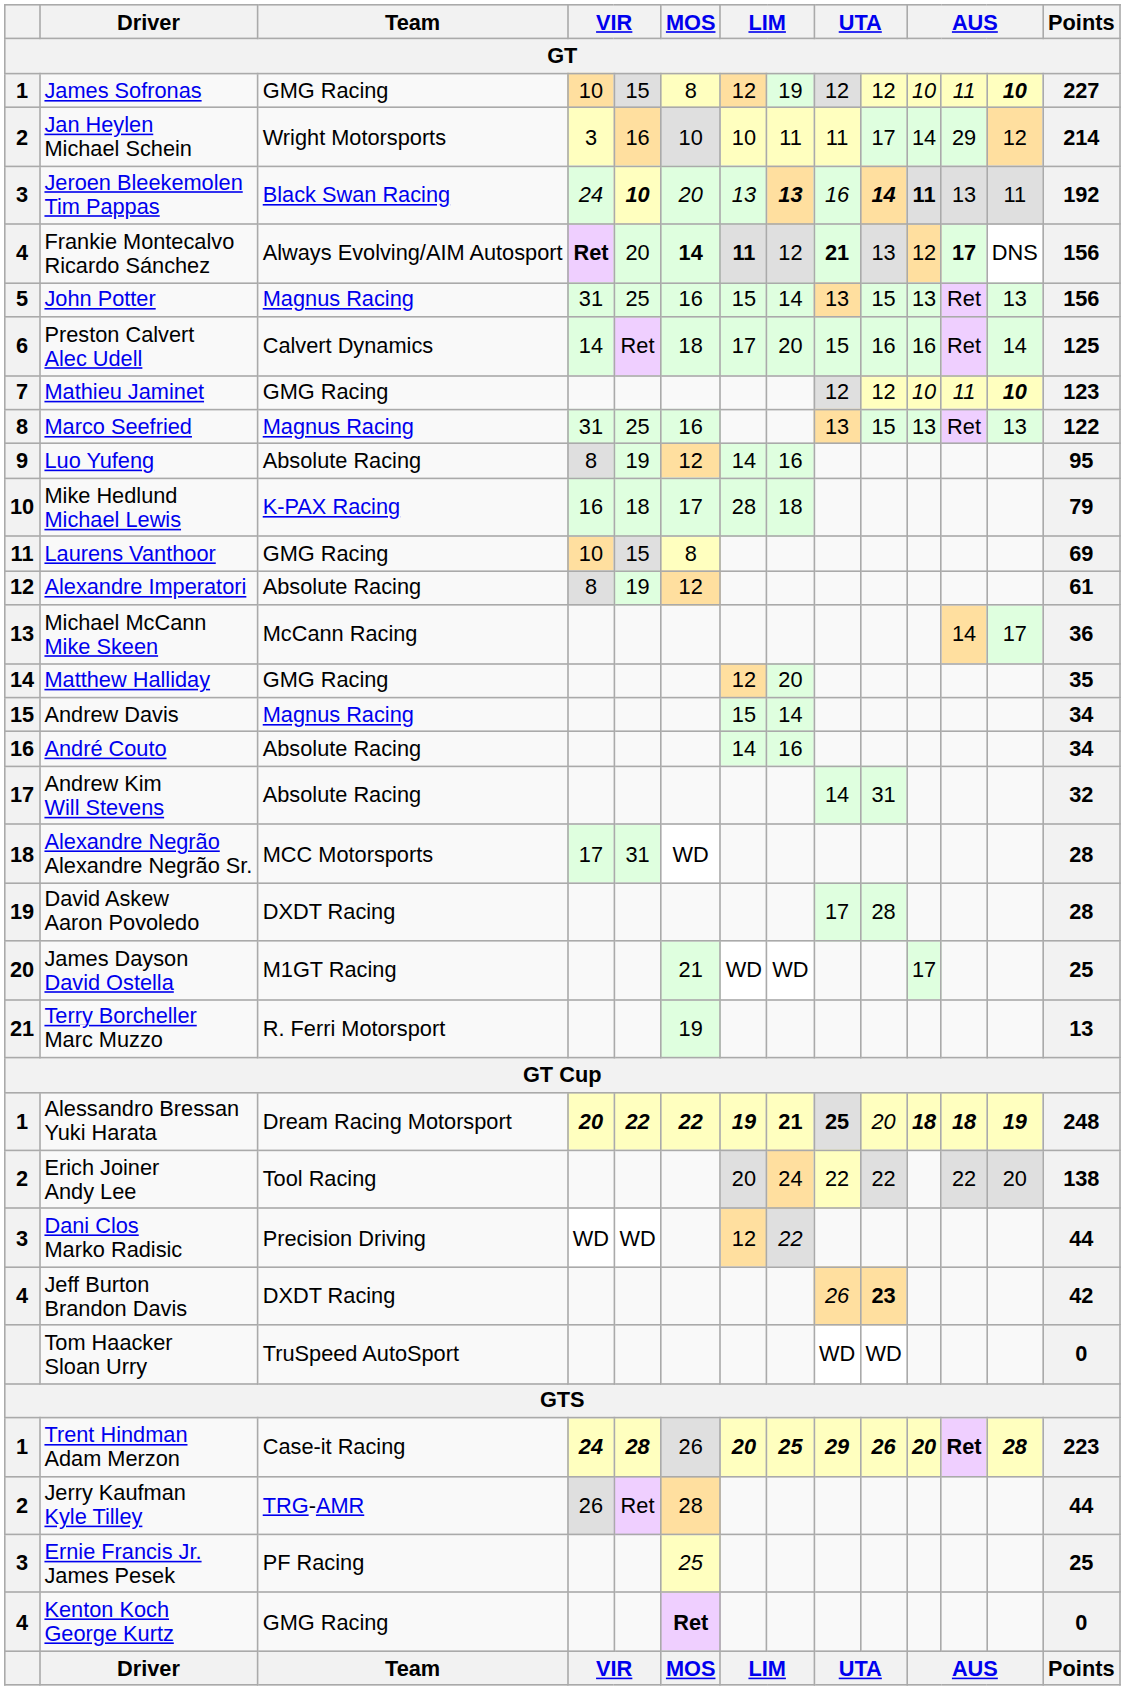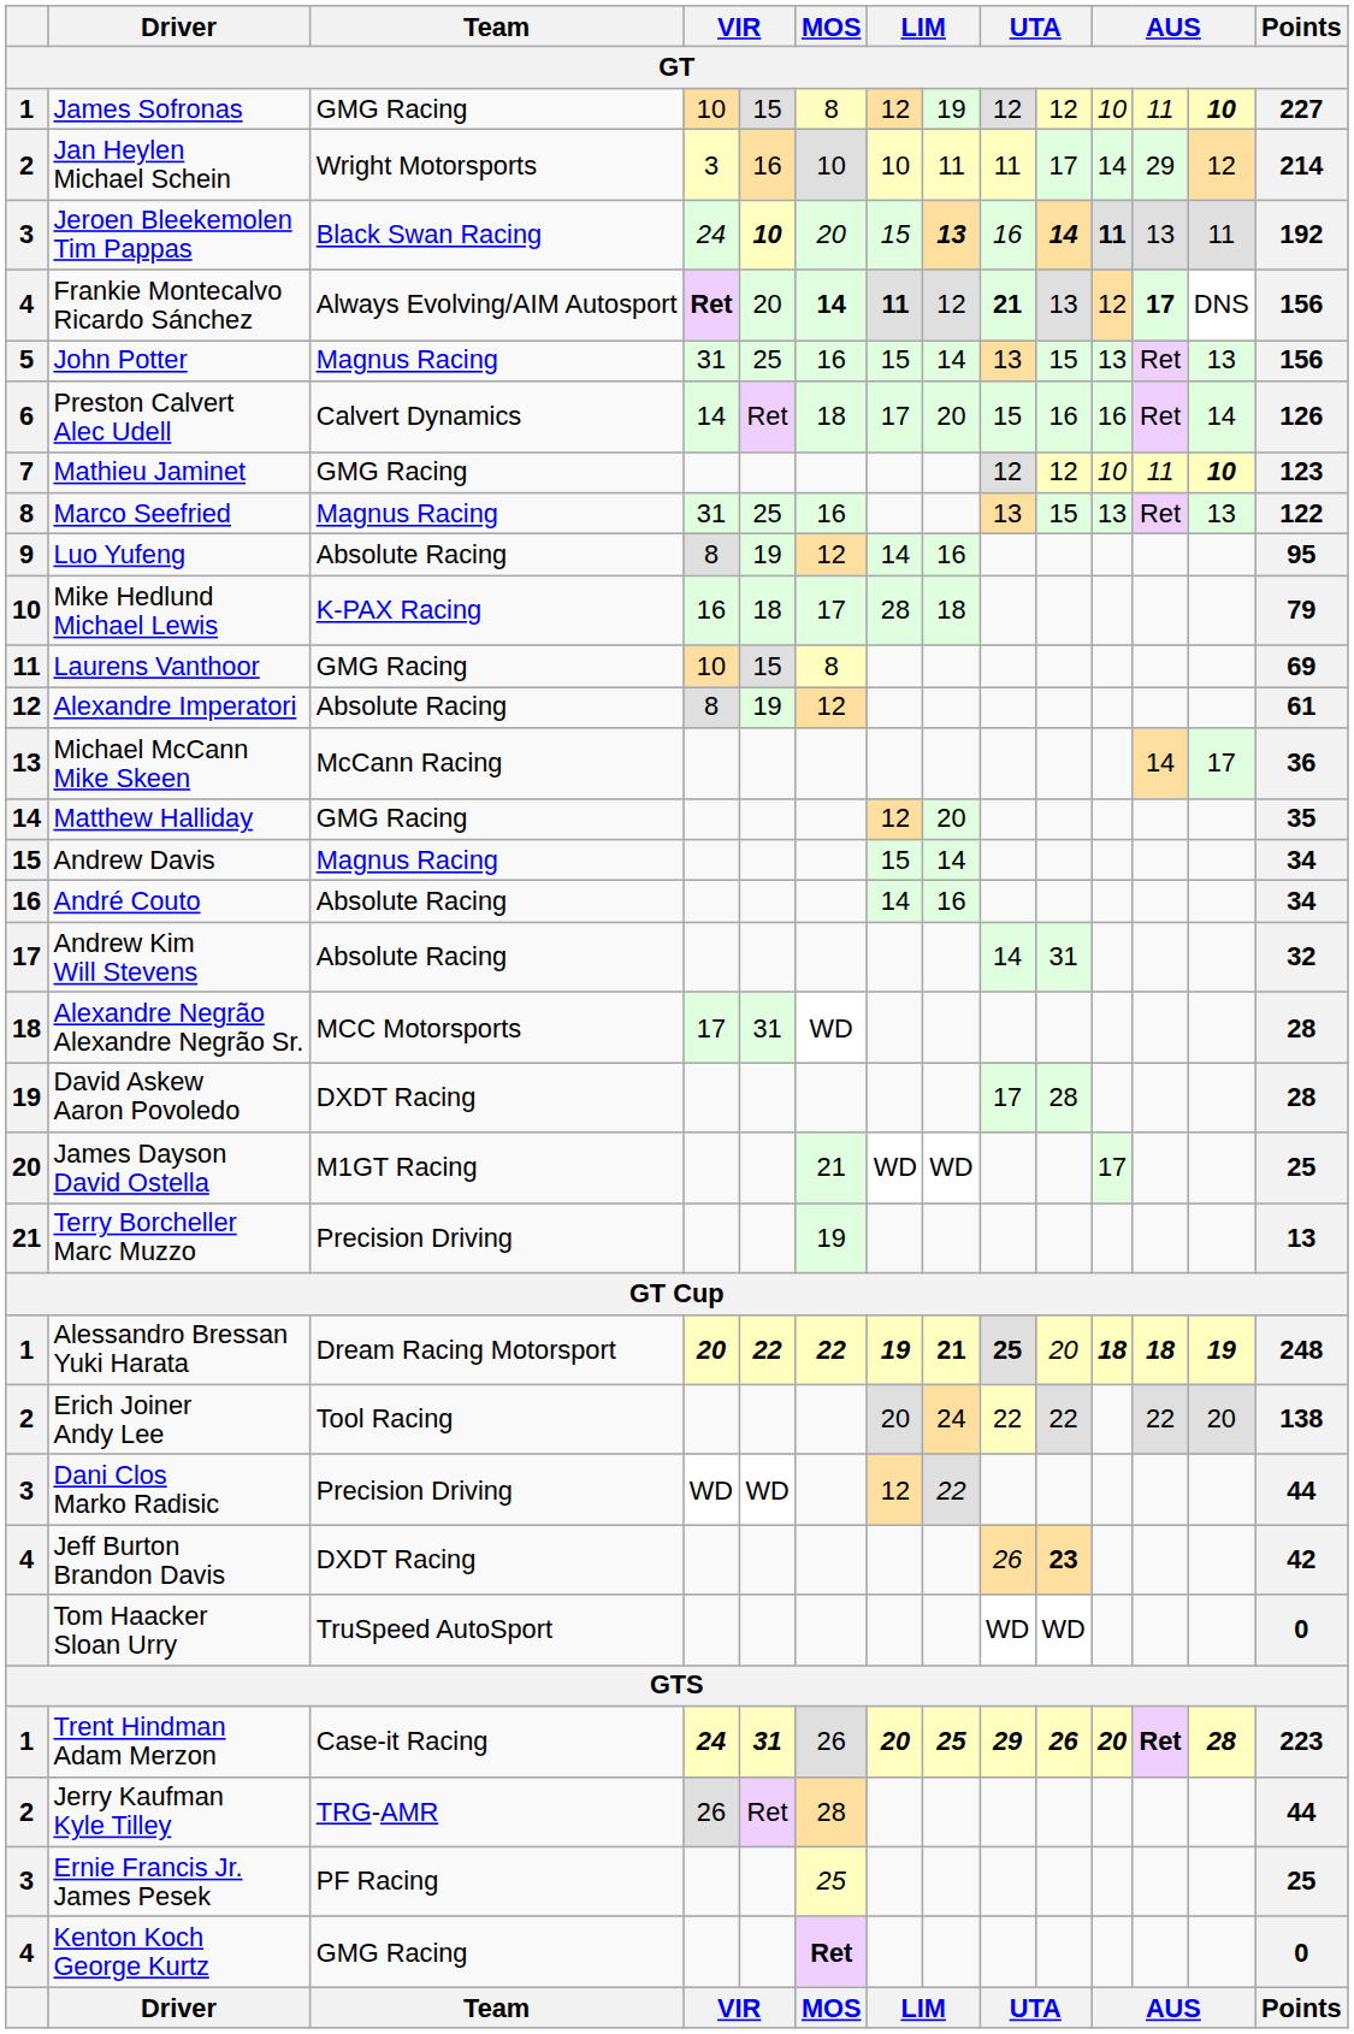Jeroen Bleekemolen Tim Pappas | column 7: 13 -> 15
Preston Calvert Alec Udell | Points: 125 -> 126
Terry Borcheller Marc Muzzo | Team: R. Ferri Motorsport -> Precision Driving
Trent Hindman Adam Merzon | column 5: 28 -> 31
